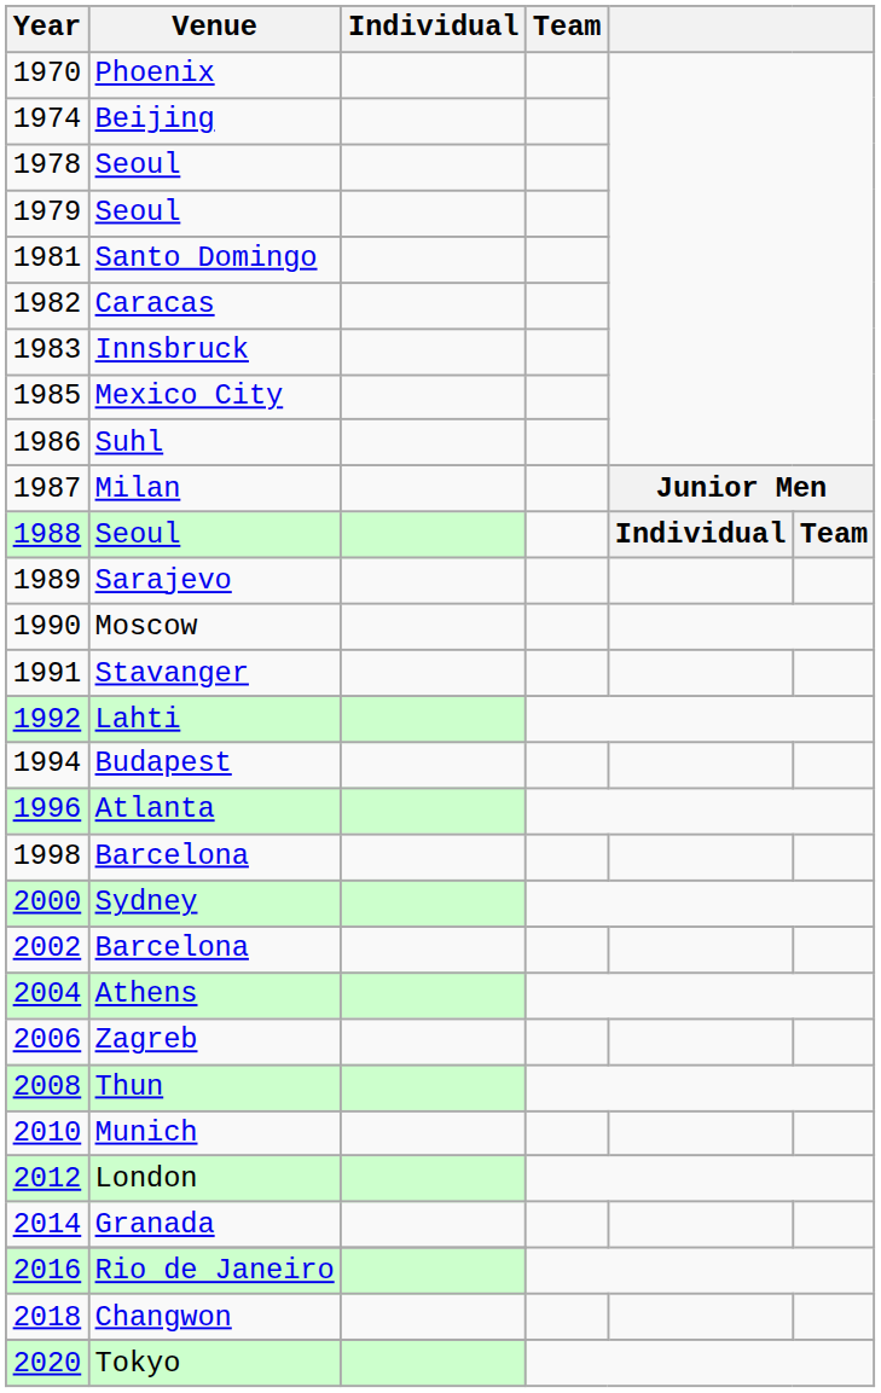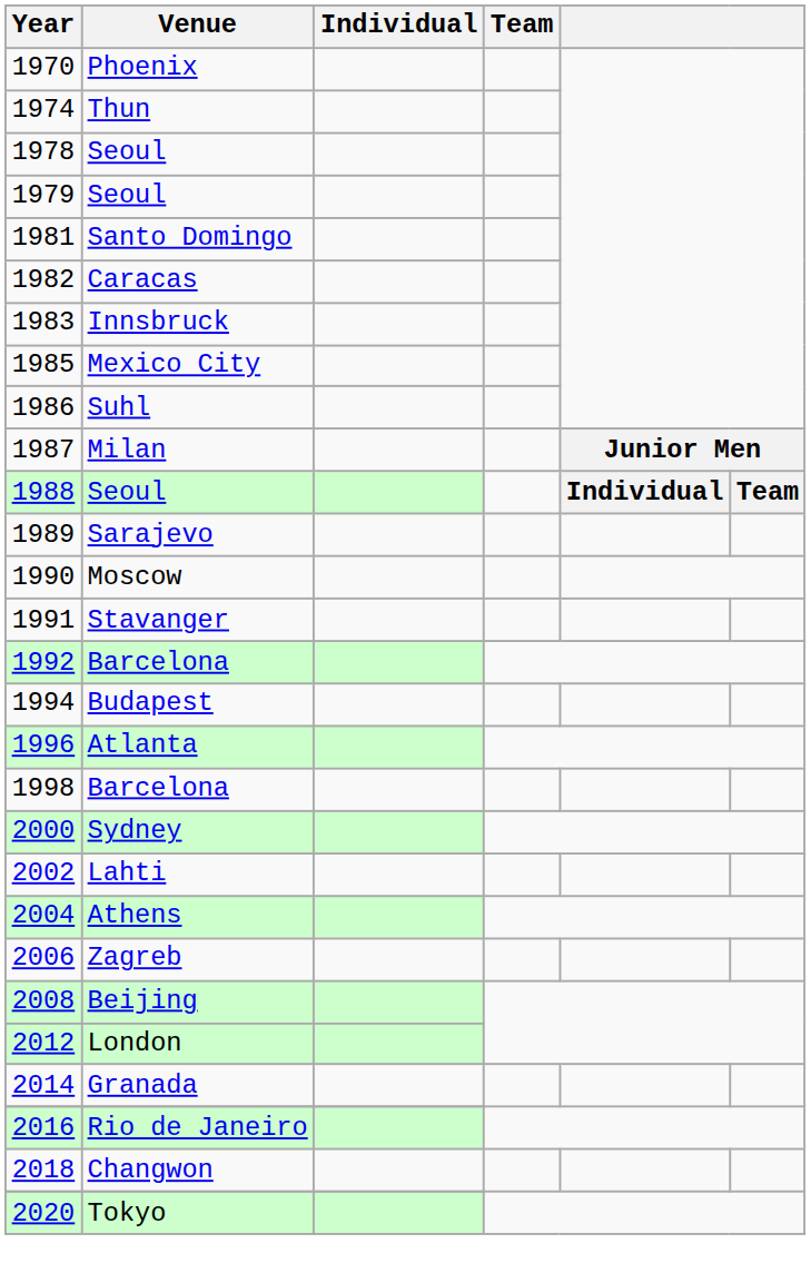1974 | Venue: Beijing -> Thun
1992 | Venue: Lahti -> Barcelona
2002 | Venue: Barcelona -> Lahti
2008 | Venue: Thun -> Beijing
- row: 2010 | Munich
